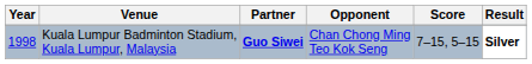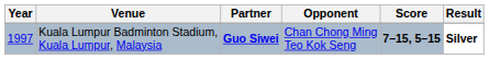Kuala Lumpur Badminton Stadium, Kuala Lumpur, Malaysia | Year: 1998 -> 1997
Kuala Lumpur Badminton Stadium, Kuala Lumpur, Malaysia | Score: normal -> bold
